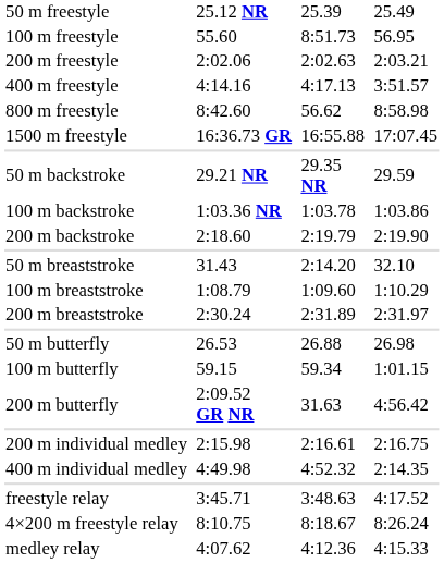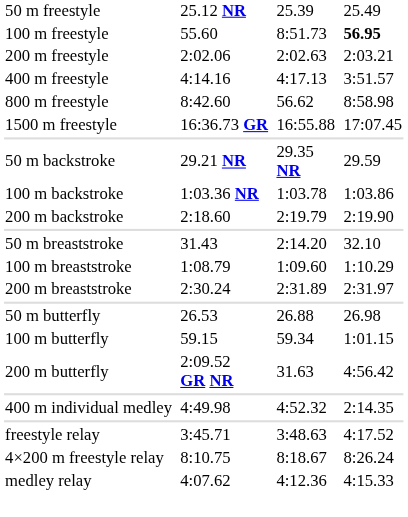100 m freestyle | column 7: normal -> bold
- row: 200 m individual medley | 2:15.98 | 2:16.61 | 2:16.75
